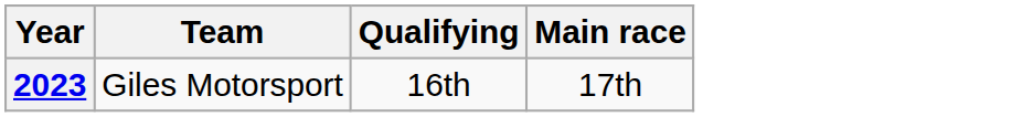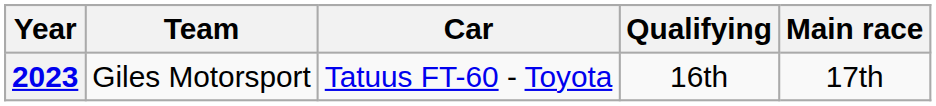+ column: Car | Tatuus FT-60 - Toyota
